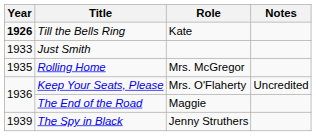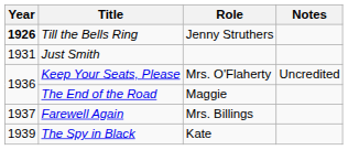Till the Bells Ring | Role: Kate -> Jenny Struthers
Just Smith | Year: 1933 -> 1931
- row: 1935 | Rolling Home | Mrs. McGregor
+ row: 1937 | Farewell Again | Mrs. Billings
The Spy in Black | Role: Jenny Struthers -> Kate
